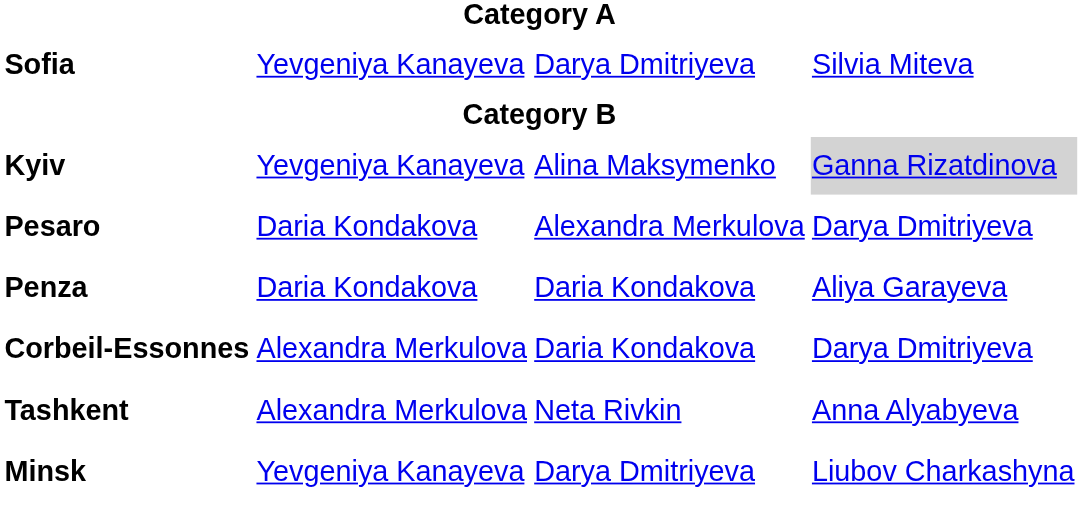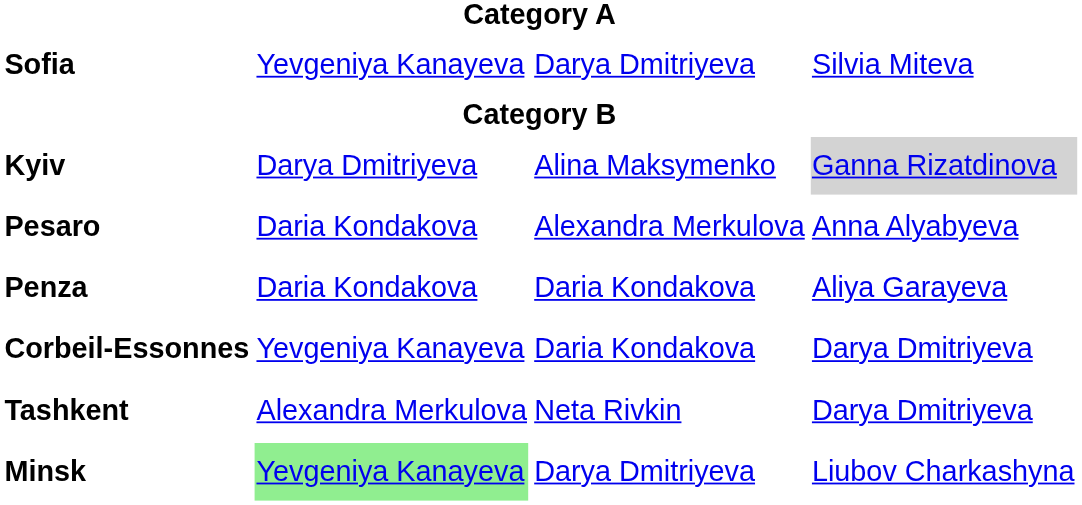Kyiv | column 2: Yevgeniya Kanayeva -> Darya Dmitriyeva
Pesaro | column 4: Darya Dmitriyeva -> Anna Alyabyeva
Corbeil-Essonnes | column 2: Alexandra Merkulova -> Yevgeniya Kanayeva
Tashkent | column 4: Anna Alyabyeva -> Darya Dmitriyeva
Minsk | column 2: no background -> lightgreen background
